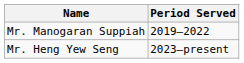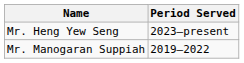rows swapped: Mr. Manogaran Suppiah <-> Mr. Heng Yew Seng
